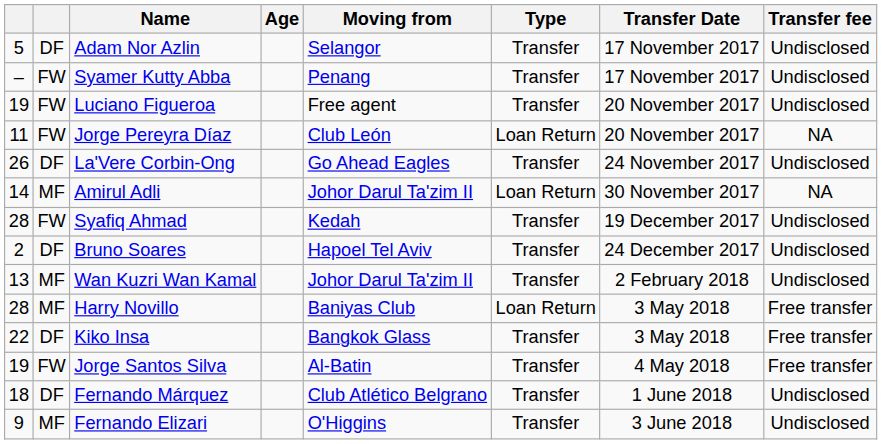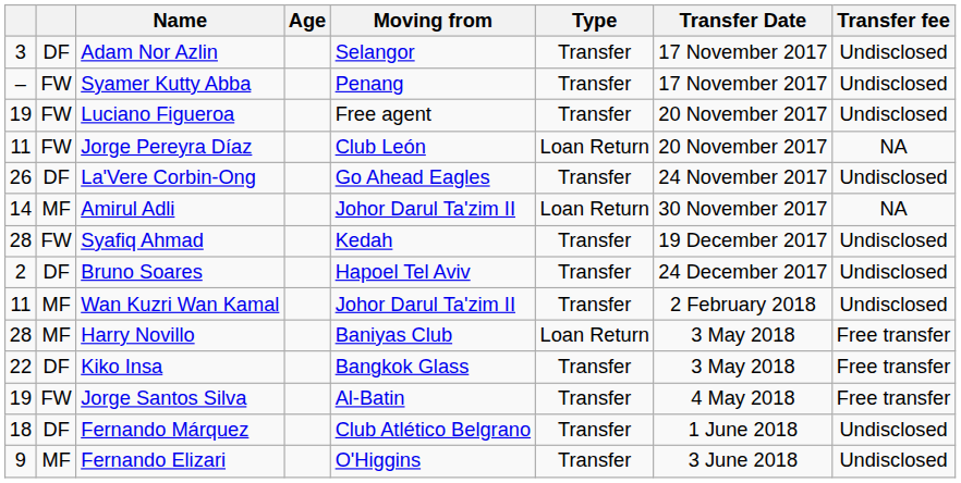Adam Nor Azlin | column 1: 5 -> 3
Wan Kuzri Wan Kamal | column 1: 13 -> 11
